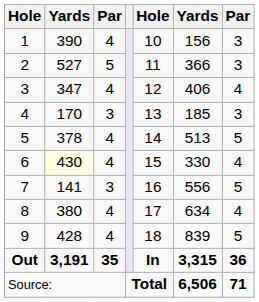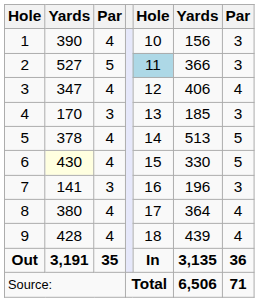2 | column 5: no background -> lightblue background
6 | column 7: 4 -> 5
7 | column 6: 556 -> 196
7 | column 7: 5 -> 3
8 | column 6: 634 -> 364
9 | column 6: 839 -> 439
9 | column 7: 5 -> 4
Out | column 6: 3,315 -> 3,135
